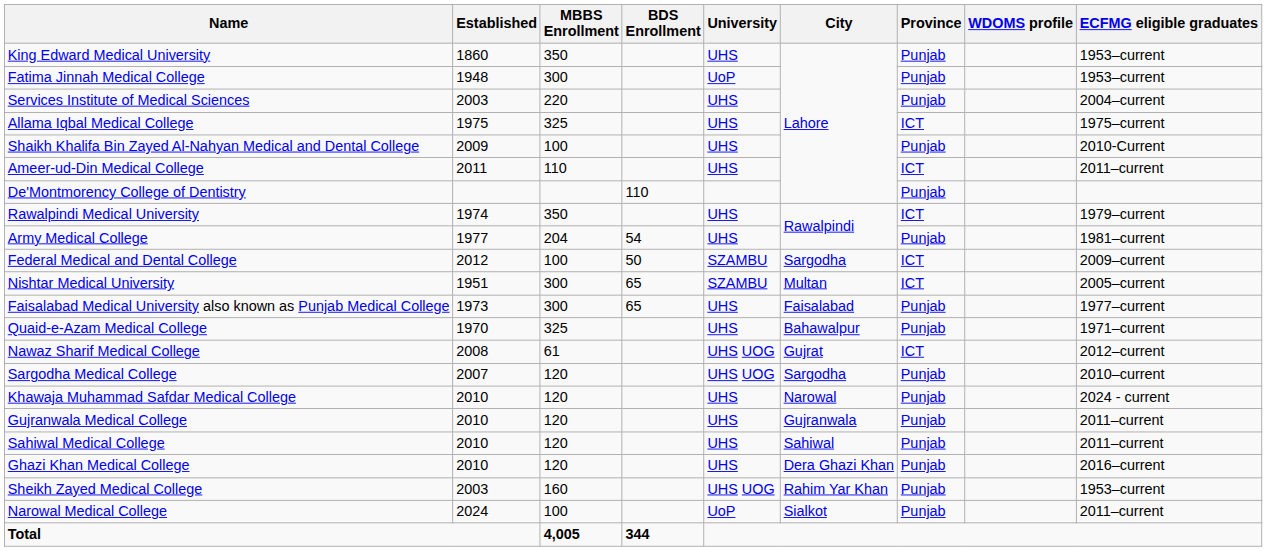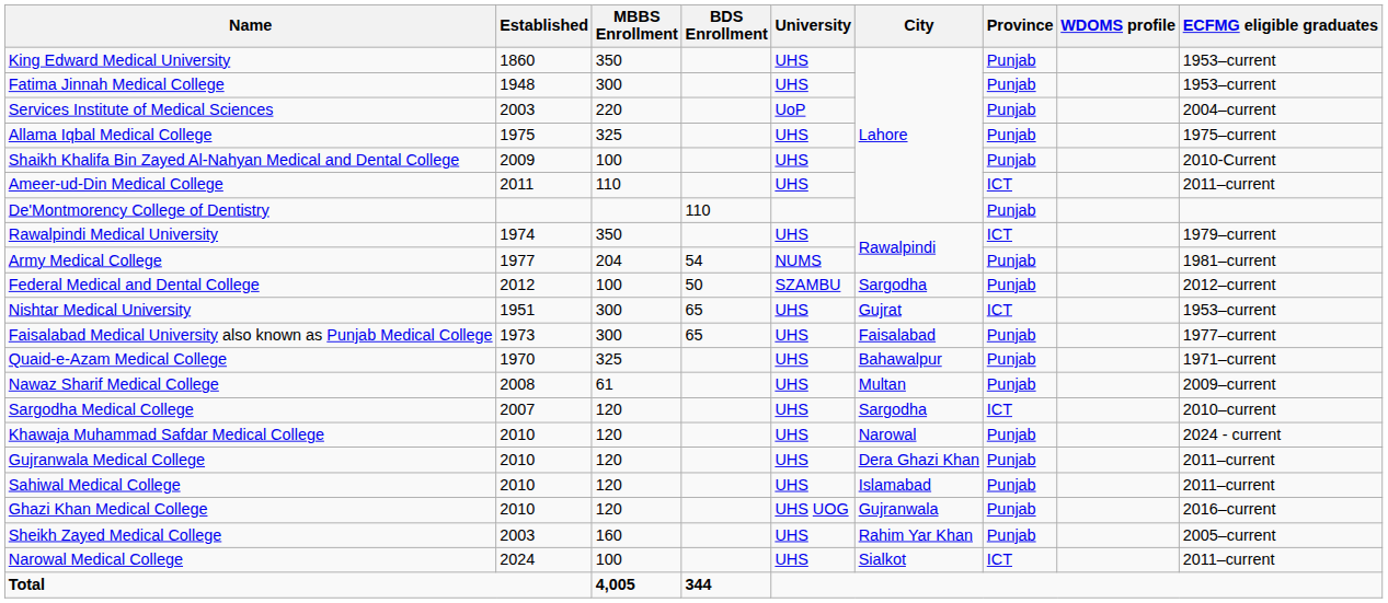Fatima Jinnah Medical College | University: UoP -> UHS
Services Institute of Medical Sciences | University: UHS -> UoP
Allama Iqbal Medical College | Province: ICT -> Punjab
Army Medical College | University: UHS -> NUMS
Federal Medical and Dental College | Province: ICT -> Punjab
Federal Medical and Dental College | ECFMG eligible graduates: 2009–current -> 2012–current
Nishtar Medical University | University: SZAMBU -> UHS
Nishtar Medical University | City: Multan -> Gujrat
Nishtar Medical University | ECFMG eligible graduates: 2005–current -> 1953–current
Nawaz Sharif Medical College | University: UHS UOG -> UHS
Nawaz Sharif Medical College | City: Gujrat -> Multan
Nawaz Sharif Medical College | Province: ICT -> Punjab
Nawaz Sharif Medical College | ECFMG eligible graduates: 2012–current -> 2009–current
Sargodha Medical College | University: UHS UOG -> UHS
Sargodha Medical College | Province: Punjab -> ICT
Gujranwala Medical College | City: Gujranwala -> Dera Ghazi Khan
Sahiwal Medical College | City: Sahiwal -> Islamabad
Ghazi Khan Medical College | University: UHS -> UHS UOG
Ghazi Khan Medical College | City: Dera Ghazi Khan -> Gujranwala
Sheikh Zayed Medical College | University: UHS UOG -> UHS
Sheikh Zayed Medical College | ECFMG eligible graduates: 1953–current -> 2005–current
Narowal Medical College | University: UoP -> UHS
Narowal Medical College | Province: Punjab -> ICT
